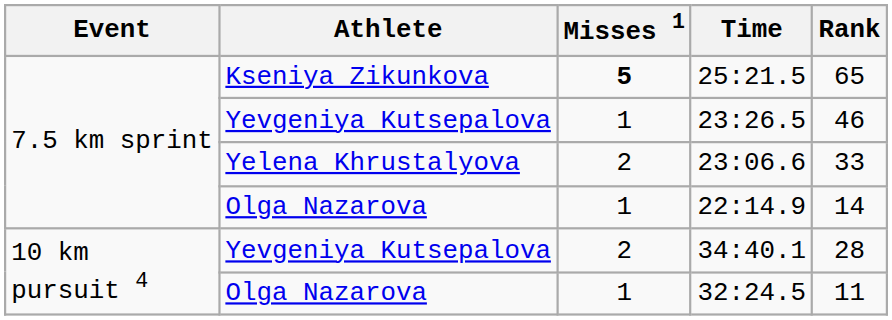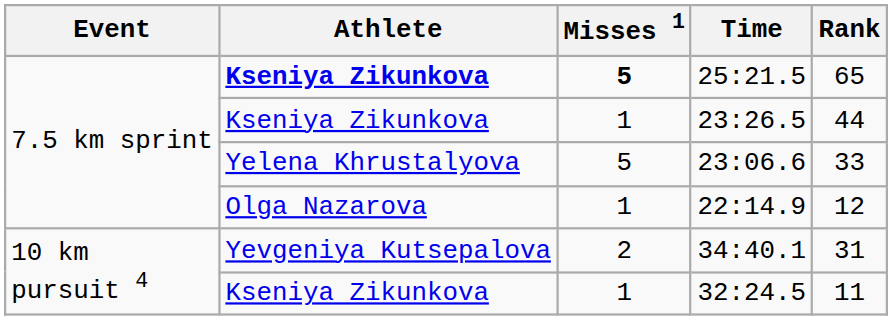25:21.5 | Athlete: normal -> bold
23:26.5 | Athlete: Yevgeniya Kutsepalova -> Kseniya Zikunkova
23:26.5 | Rank: 46 -> 44
23:06.6 | Misses 1: 2 -> 5
22:14.9 | Rank: 14 -> 12
34:40.1 | Rank: 28 -> 31
32:24.5 | Athlete: Olga Nazarova -> Kseniya Zikunkova
